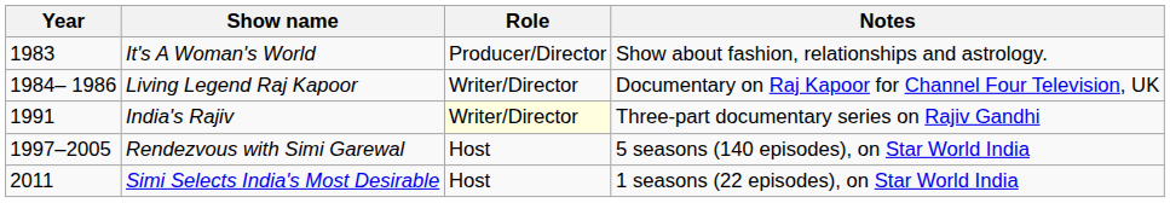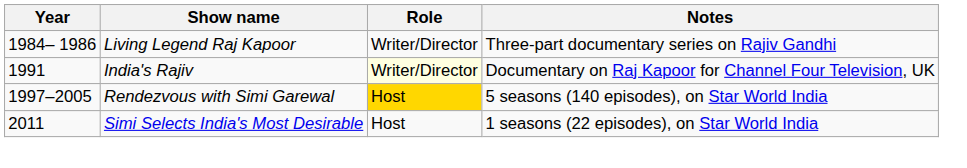- row: 1983 | It's A Woman's World | Producer/Director | Show about fashion, relationships and astrology.
Living Legend Raj Kapoor | Notes: Documentary on Raj Kapoor for Channel Four Television, UK -> Three-part documentary series on Rajiv Gandhi
India's Rajiv | Notes: Three-part documentary series on Rajiv Gandhi -> Documentary on Raj Kapoor for Channel Four Television, UK
Rendezvous with Simi Garewal | Role: no background -> gold background
